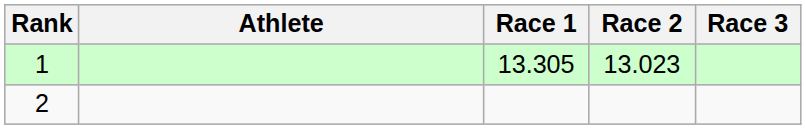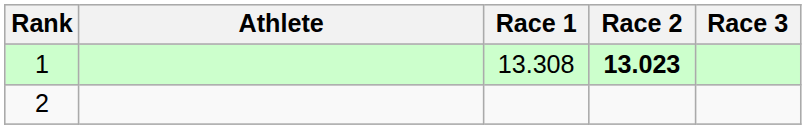1 | Race 1: 13.305 -> 13.308
1 | Race 2: normal -> bold
